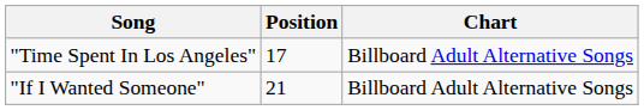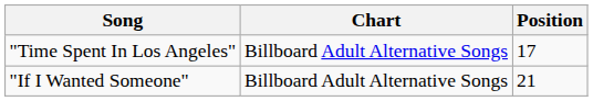columns swapped: Chart <-> Position
